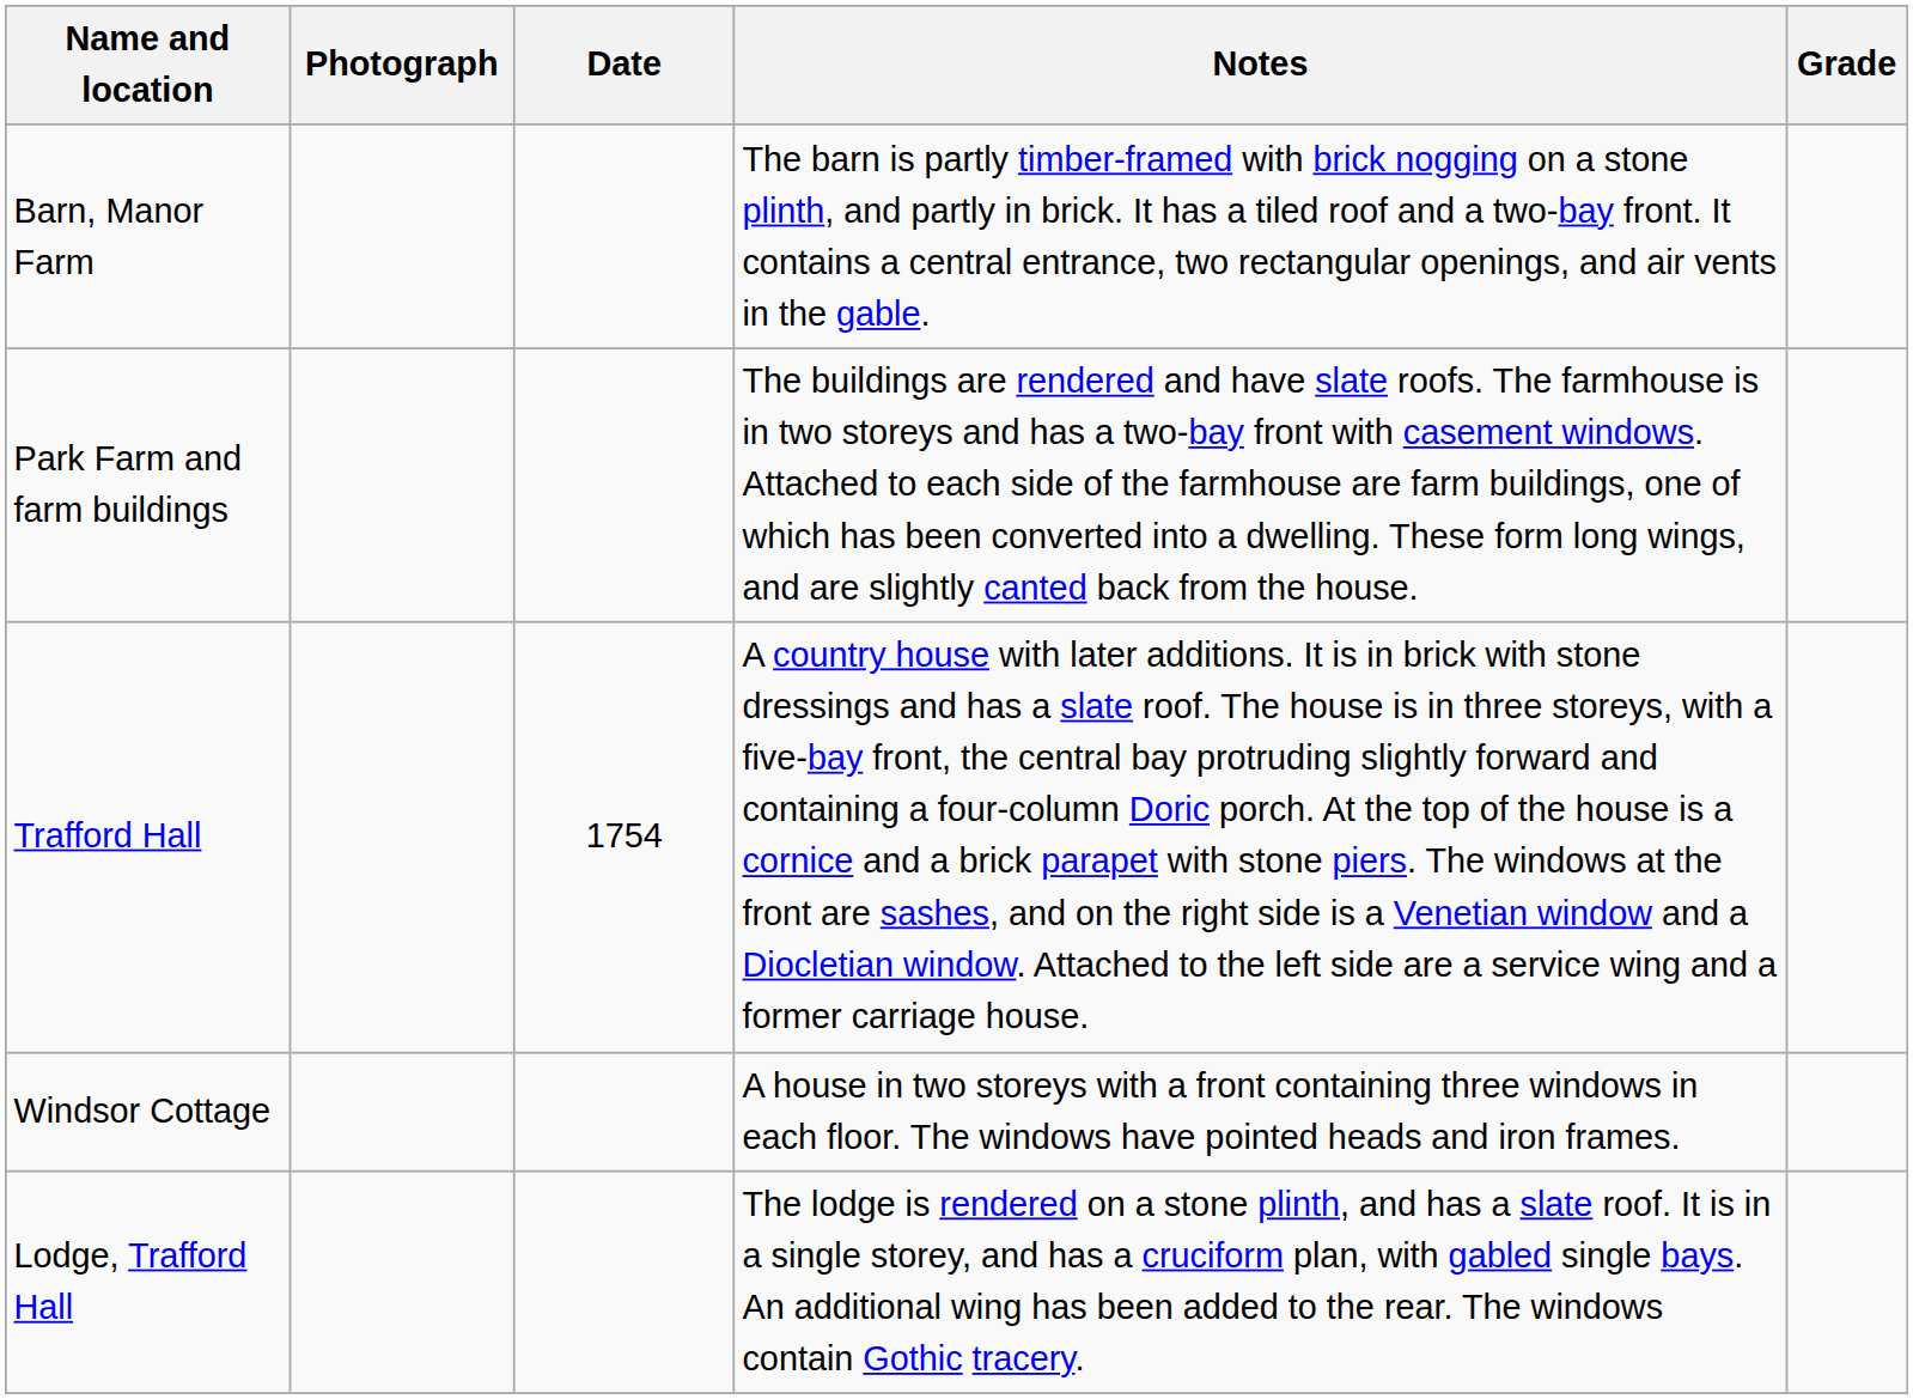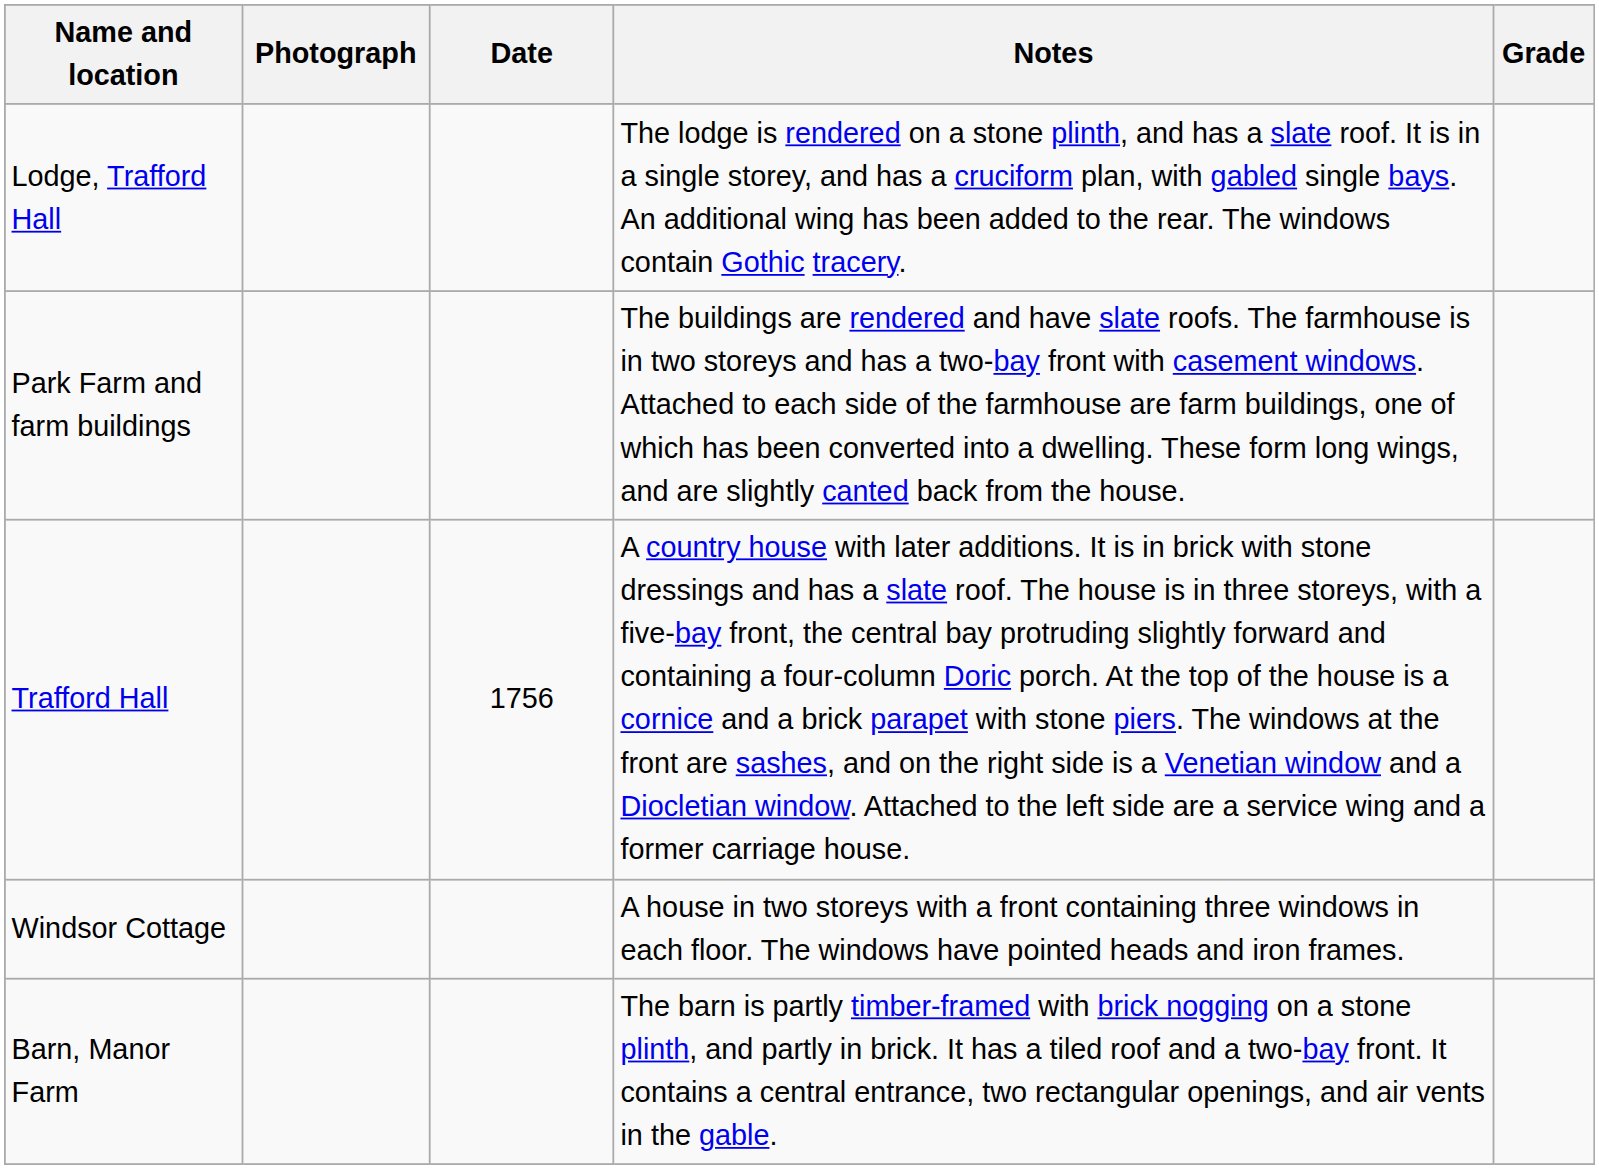rows swapped: Barn, Manor Farm <-> Lodge, Trafford Hall
Trafford Hall | Date: 1754 -> 1756
